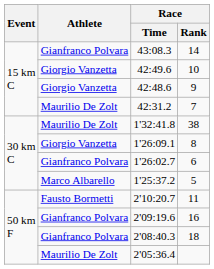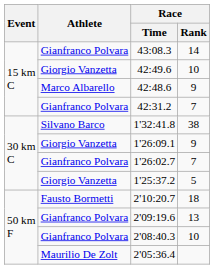42:48.6 | Athlete: Giorgio Vanzetta -> Marco Albarello
42:31.2 | Athlete: Maurilio De Zolt -> Gianfranco Polvara
1'32:41.8 | Athlete: Maurilio De Zolt -> Silvano Barco
1'26:09.1 | Race / Rank: 8 -> 9
1'26:02.7 | Race / Rank: 6 -> 7
1'25:37.2 | Athlete: Marco Albarello -> Giorgio Vanzetta
2'10:20.7 | Race / Rank: 11 -> 18
2'09:19.6 | Race / Rank: 16 -> 13
2'08:40.3 | Race / Rank: 18 -> 10
